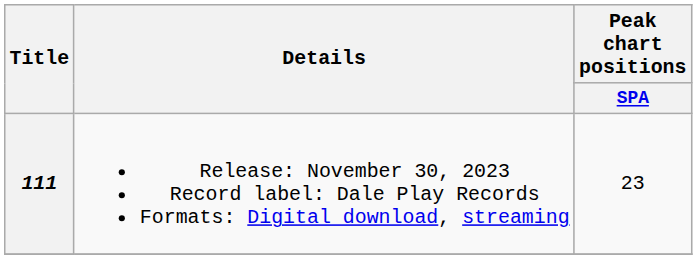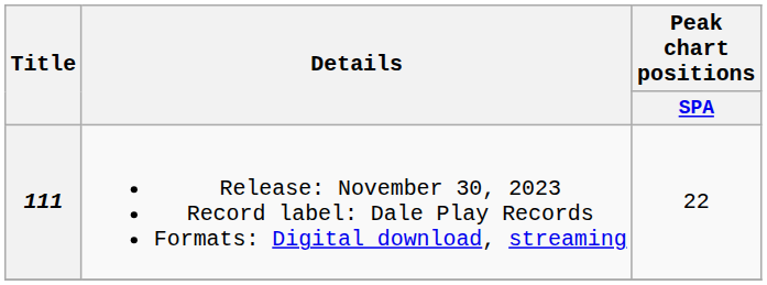111 | Peak chart positions / SPA: 23 -> 22
